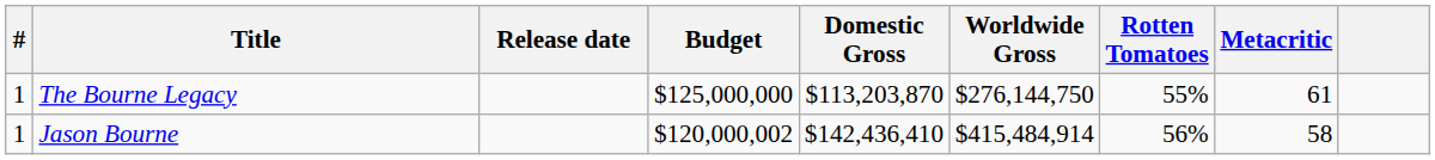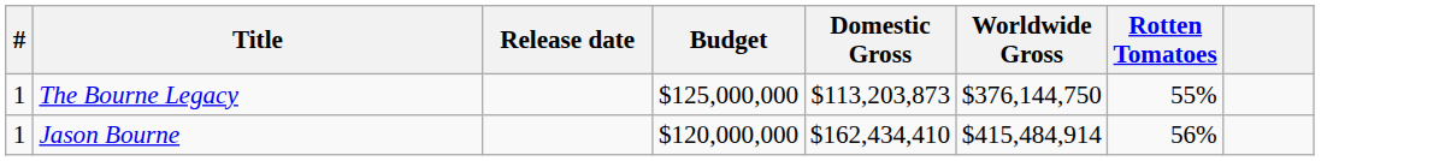- column: Metacritic | 61 | 58
The Bourne Legacy | Domestic Gross: $113,203,870 -> $113,203,873
The Bourne Legacy | Worldwide Gross: $276,144,750 -> $376,144,750
Jason Bourne | Budget: $120,000,002 -> $120,000,000
Jason Bourne | Domestic Gross: $142,436,410 -> $162,434,410
